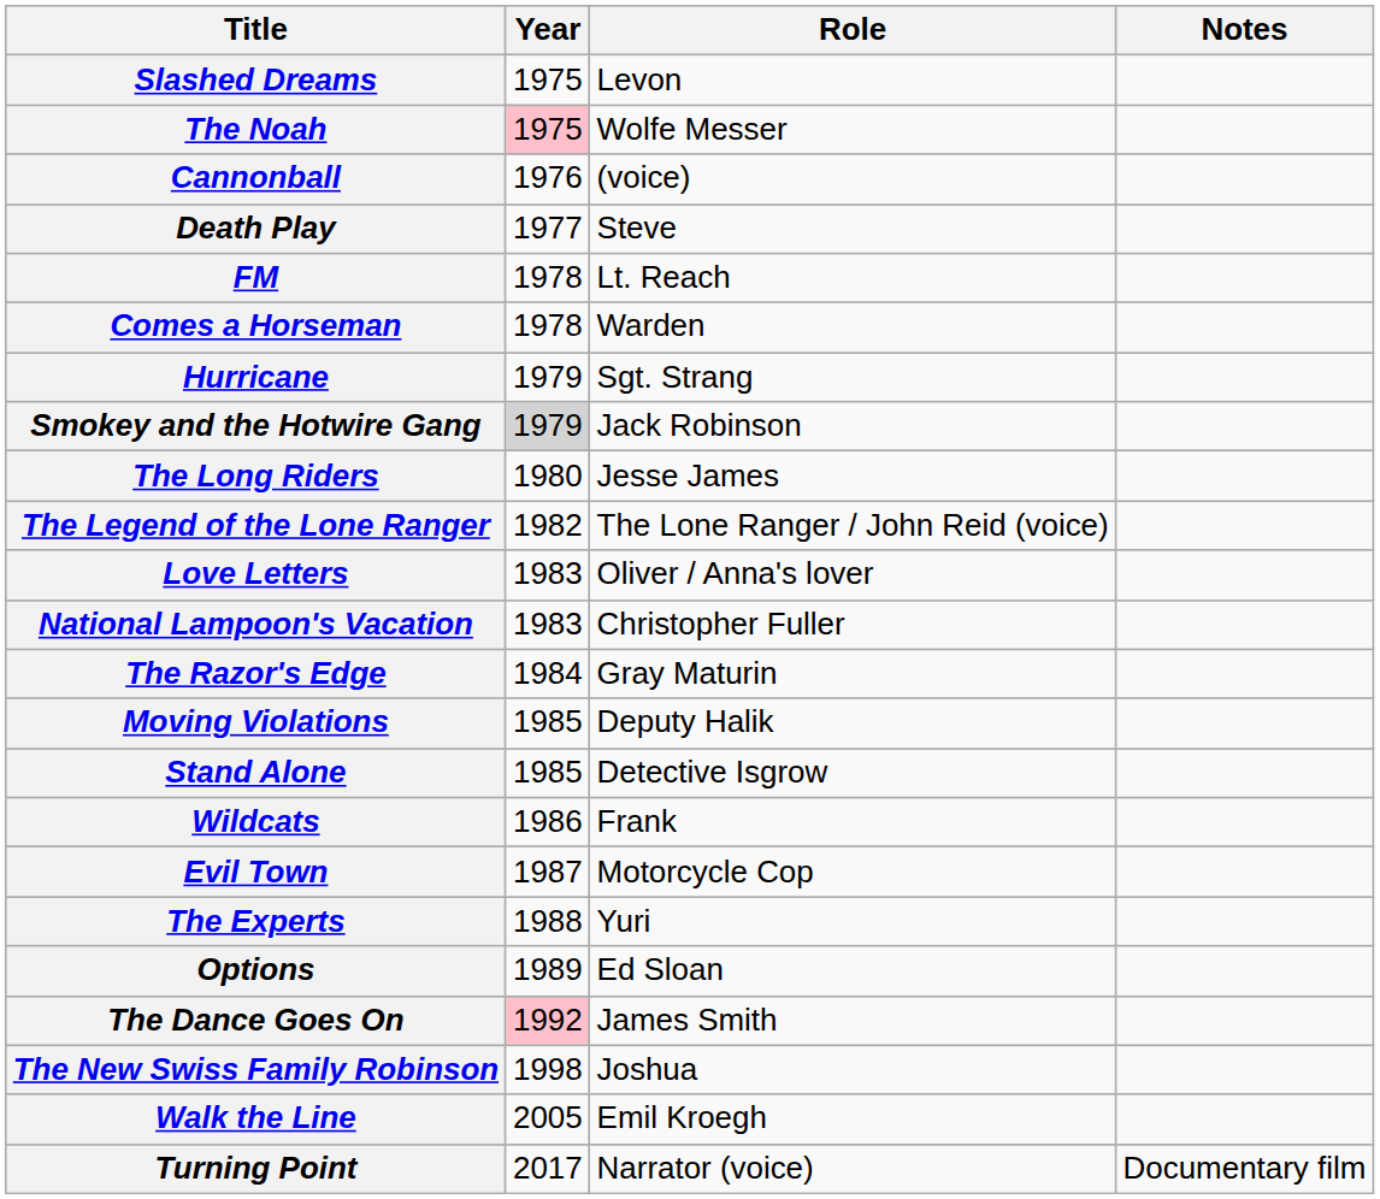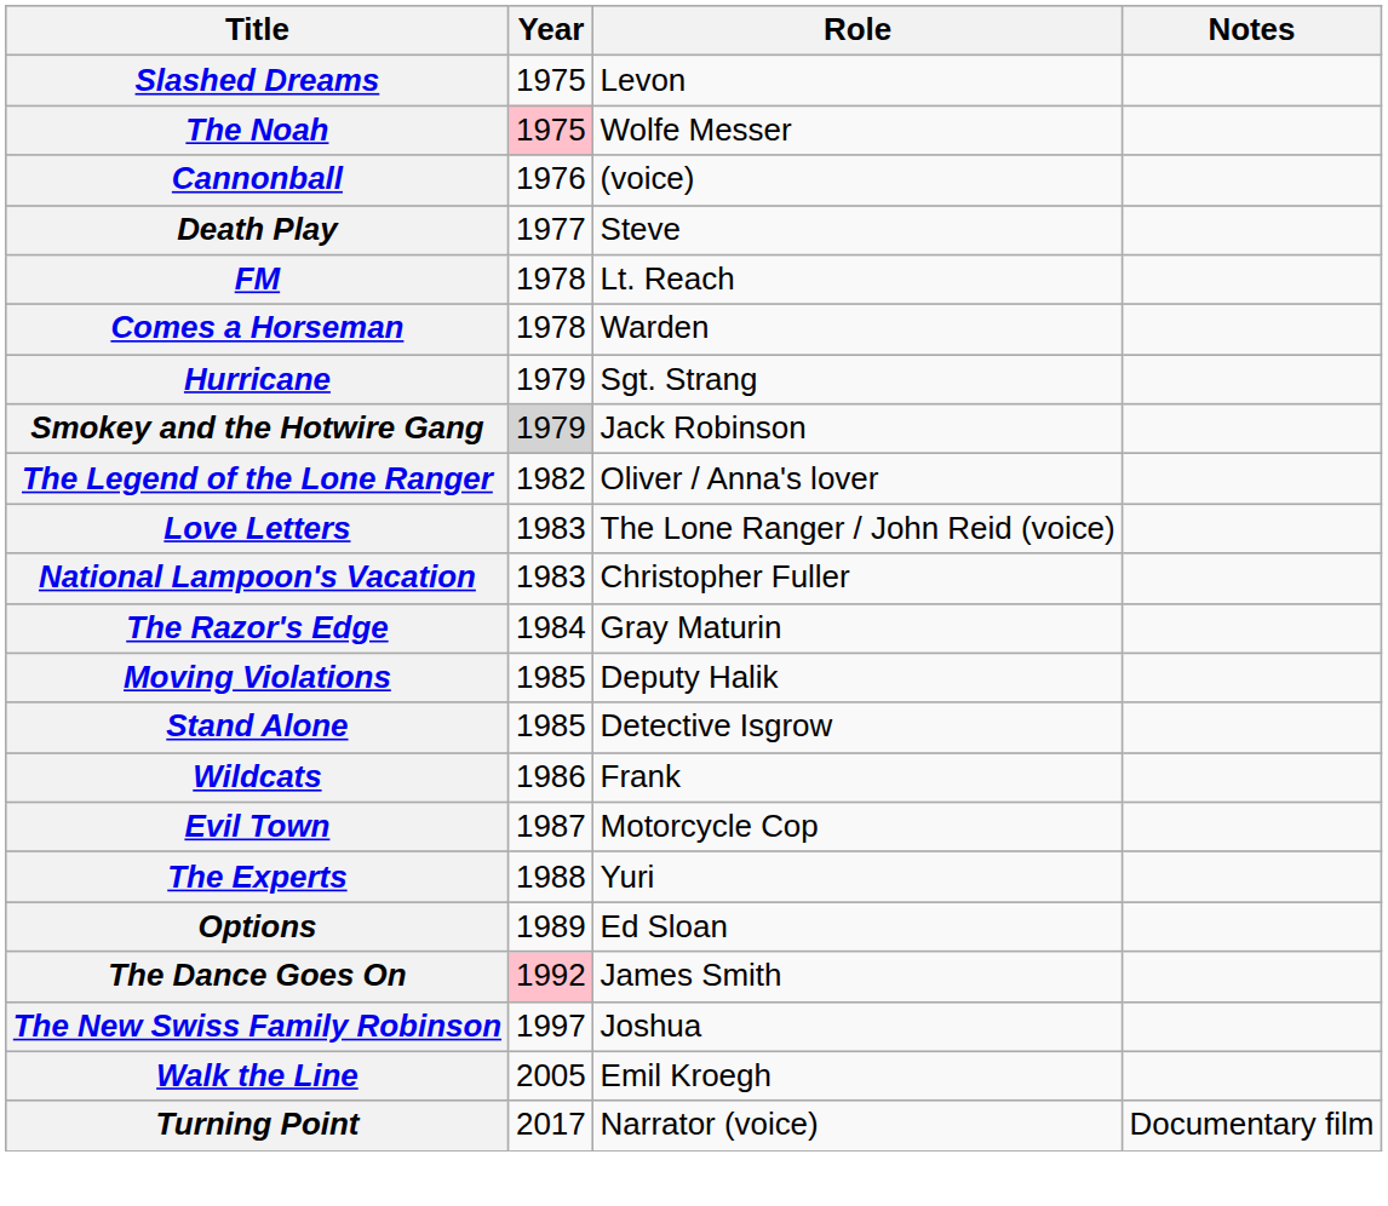- row: The Long Riders | 1980 | Jesse James
The Legend of the Lone Ranger | Role: The Lone Ranger / John Reid (voice) -> Oliver / Anna's lover
Love Letters | Role: Oliver / Anna's lover -> The Lone Ranger / John Reid (voice)
The New Swiss Family Robinson | Year: 1998 -> 1997
